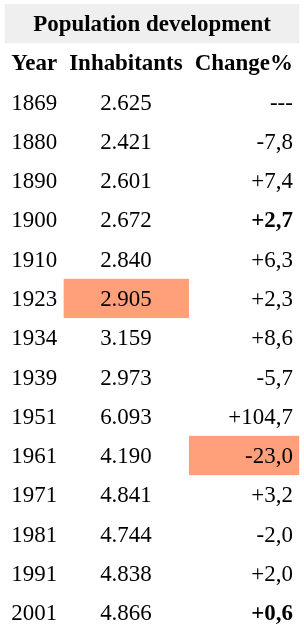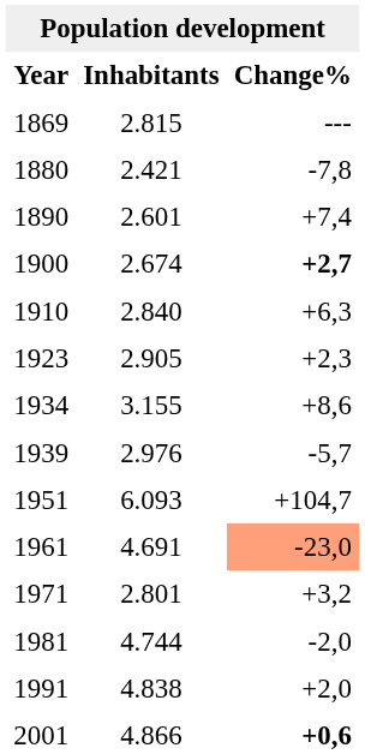1869 | Inhabitants: 2.625 -> 2.815
1900 | Inhabitants: 2.672 -> 2.674
1923 | Inhabitants: lightsalmon background -> no background
1934 | Inhabitants: 3.159 -> 3.155
1939 | Inhabitants: 2.973 -> 2.976
1961 | Inhabitants: 4.190 -> 4.691
1971 | Inhabitants: 4.841 -> 2.801
